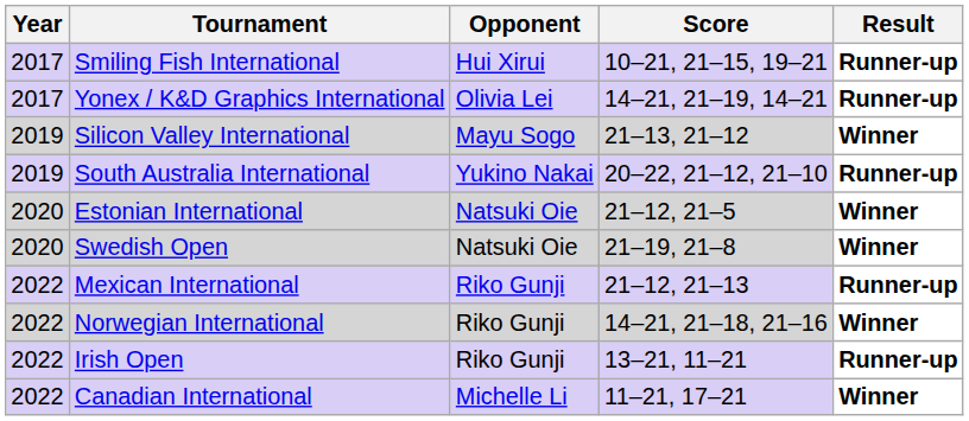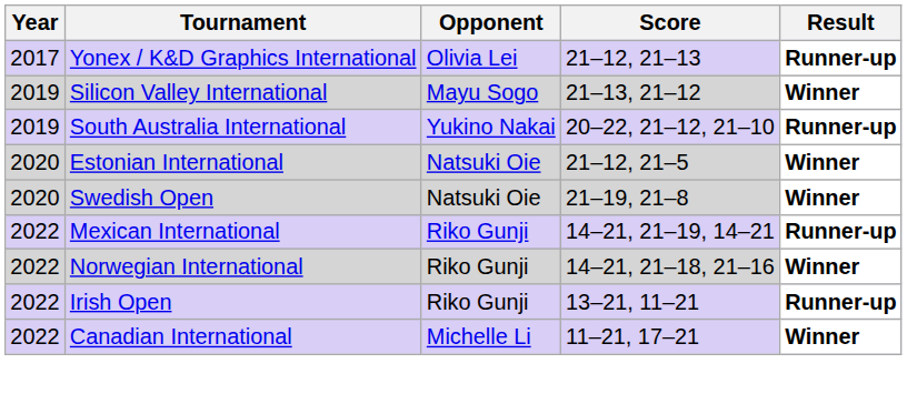- row: 2017 | Smiling Fish International | Hui Xirui | 10–21, 21–15, 19–21 | Runner-up
Yonex / K&D Graphics International | Score: 14–21, 21–19, 14–21 -> 21–12, 21–13
Mexican International | Score: 21–12, 21–13 -> 14–21, 21–19, 14–21
